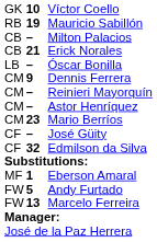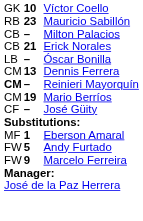Mauricio Sabillón | column 2: 19 -> 23
Dennis Ferrera | column 2: 9 -> 13
Reinieri Mayorquín | column 1: normal -> bold
- row: CM | – | Astor Henríquez
Mario Berríos | column 2: 23 -> 19
- row: CF | 32 | Edmilson da Silva
Marcelo Ferreira | column 2: 13 -> 9
